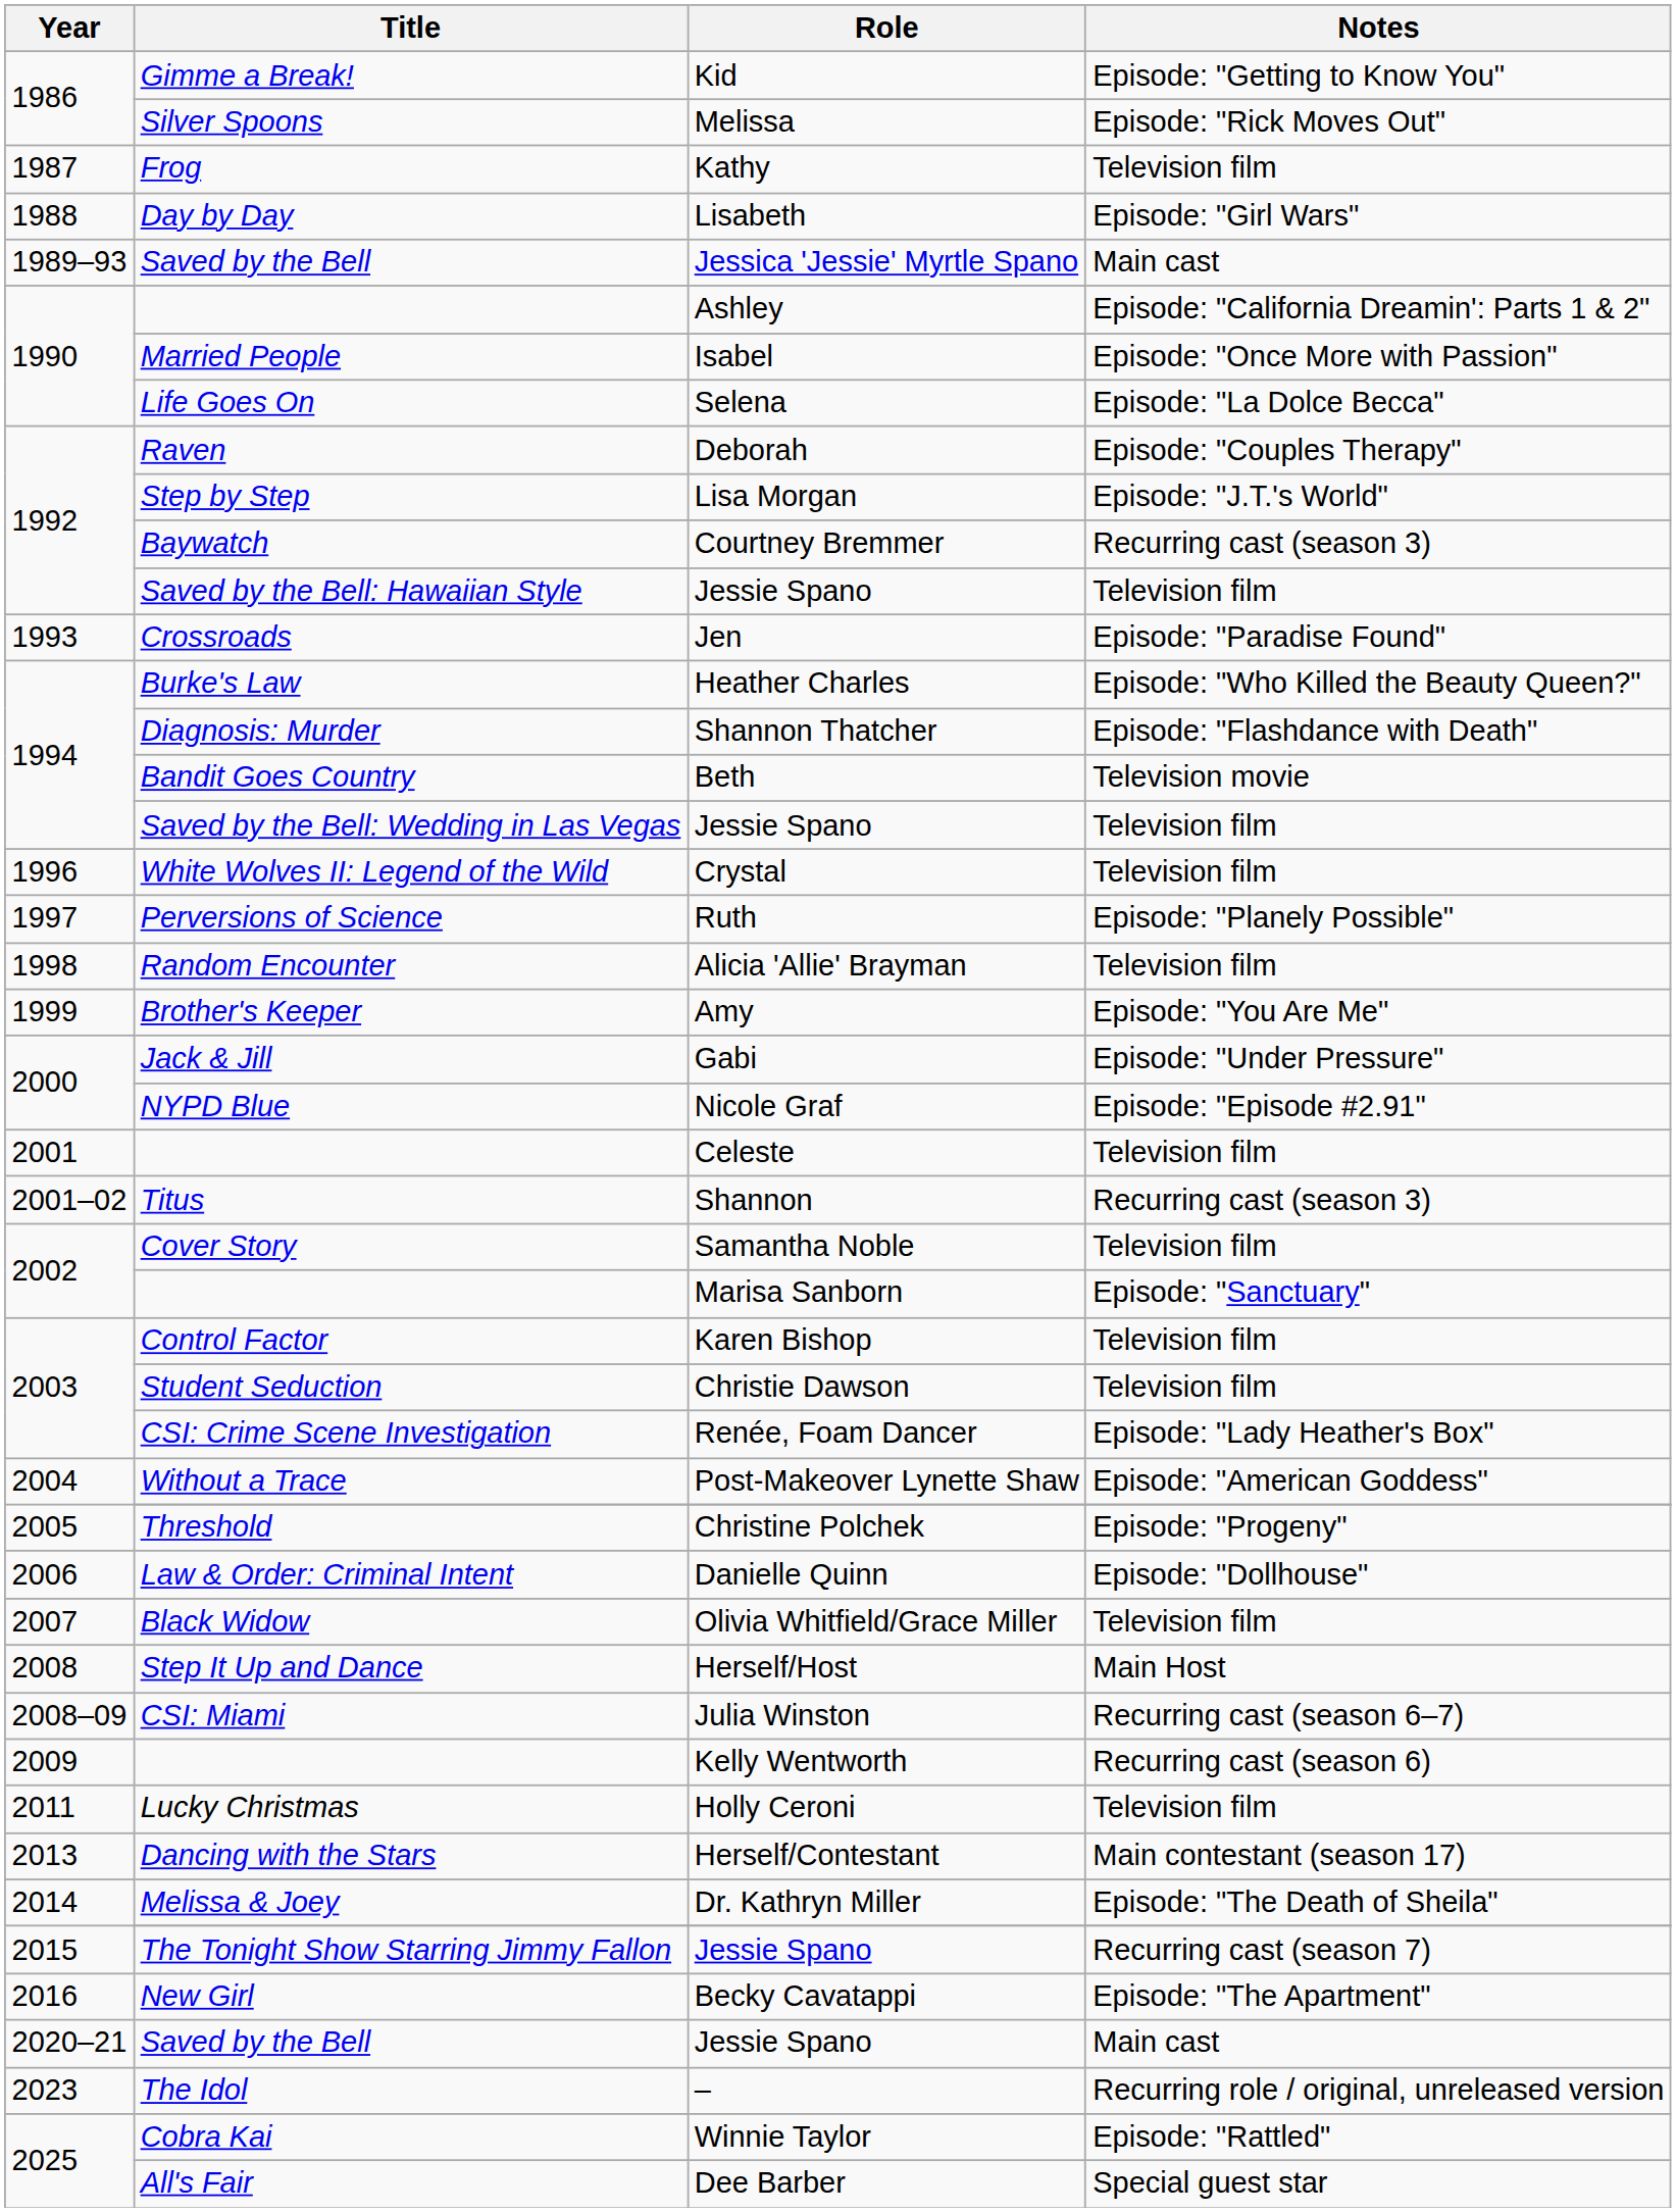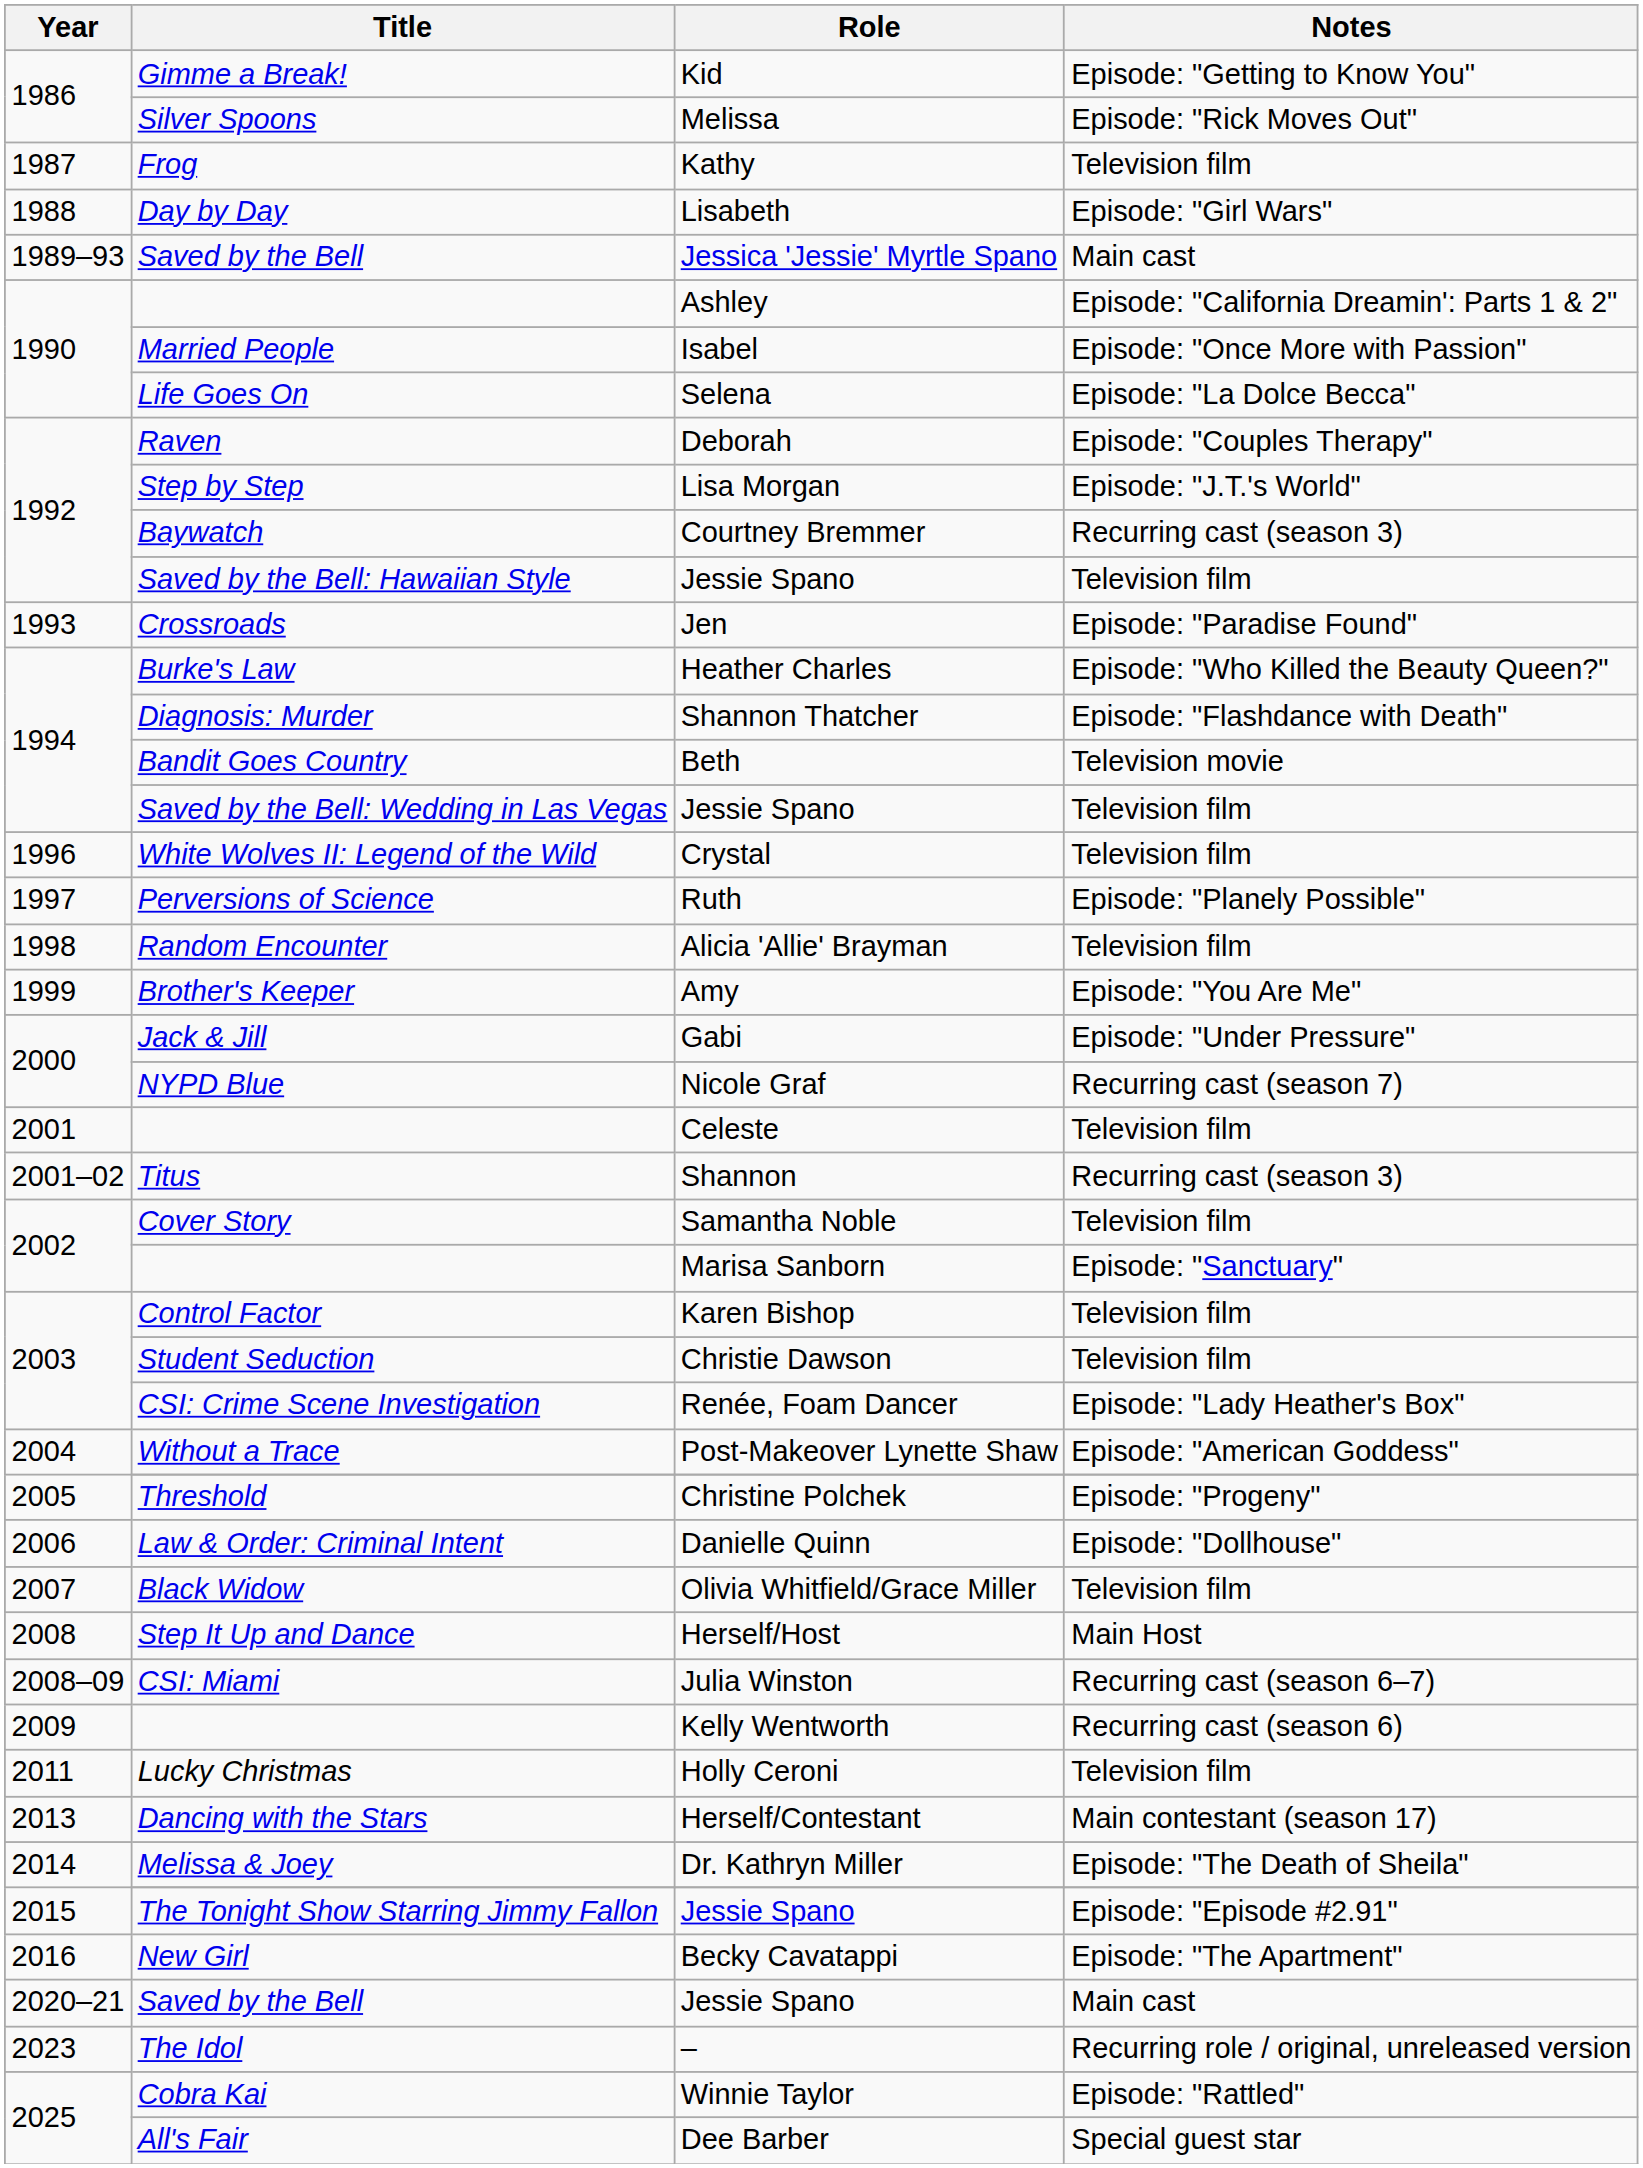Nicole Graf | Notes: Episode: "Episode #2.91" -> Recurring cast (season 7)
2015 / Jessie Spano | Notes: Recurring cast (season 7) -> Episode: "Episode #2.91"
